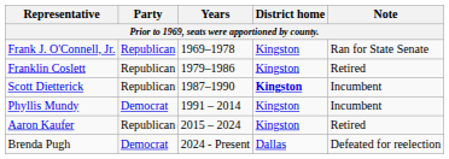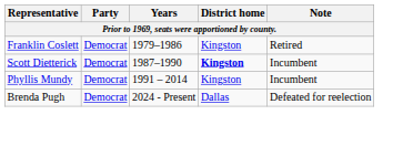- row: Frank J. O'Connell, Jr. | Republican | 1969–1978 | Kingston | Ran for State Senate
Franklin Coslett | Party: Republican -> Democrat
Scott Dietterick | Party: Republican -> Democrat
- row: Aaron Kaufer | Republican | 2015 – 2024 | Kingston | Retired
